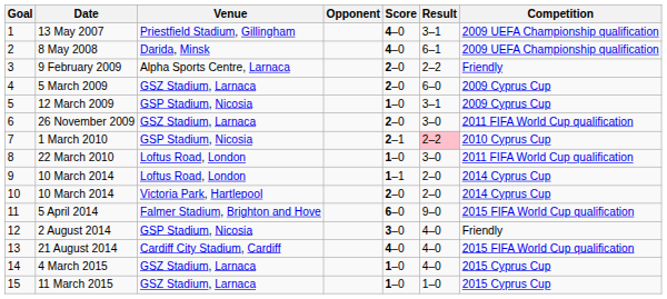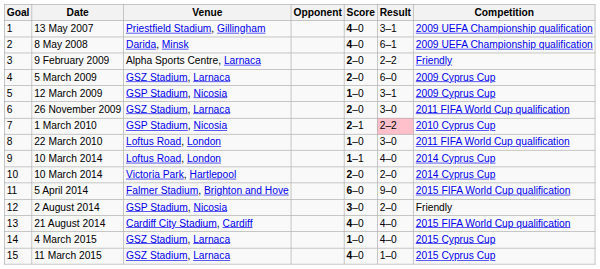9 / 10 March 2014 | Result: 2–0 -> 4–0
2 August 2014 | Result: 4–0 -> 2–0
11 March 2015 | Score: 1–0 -> 4–0
